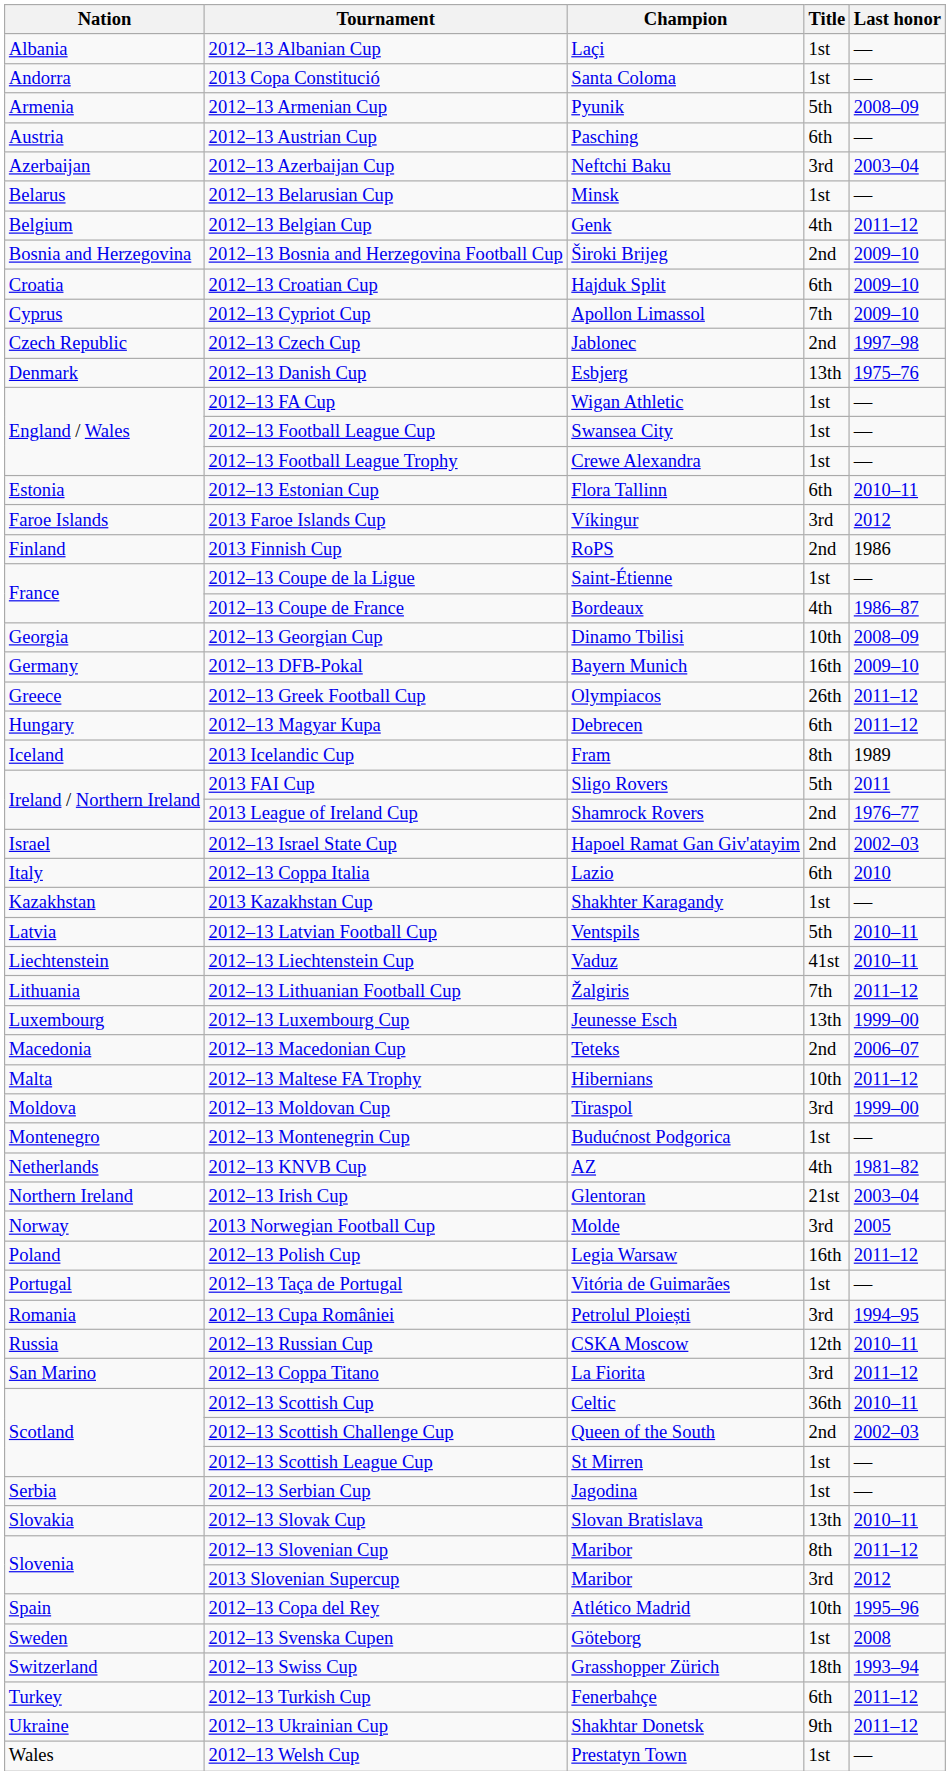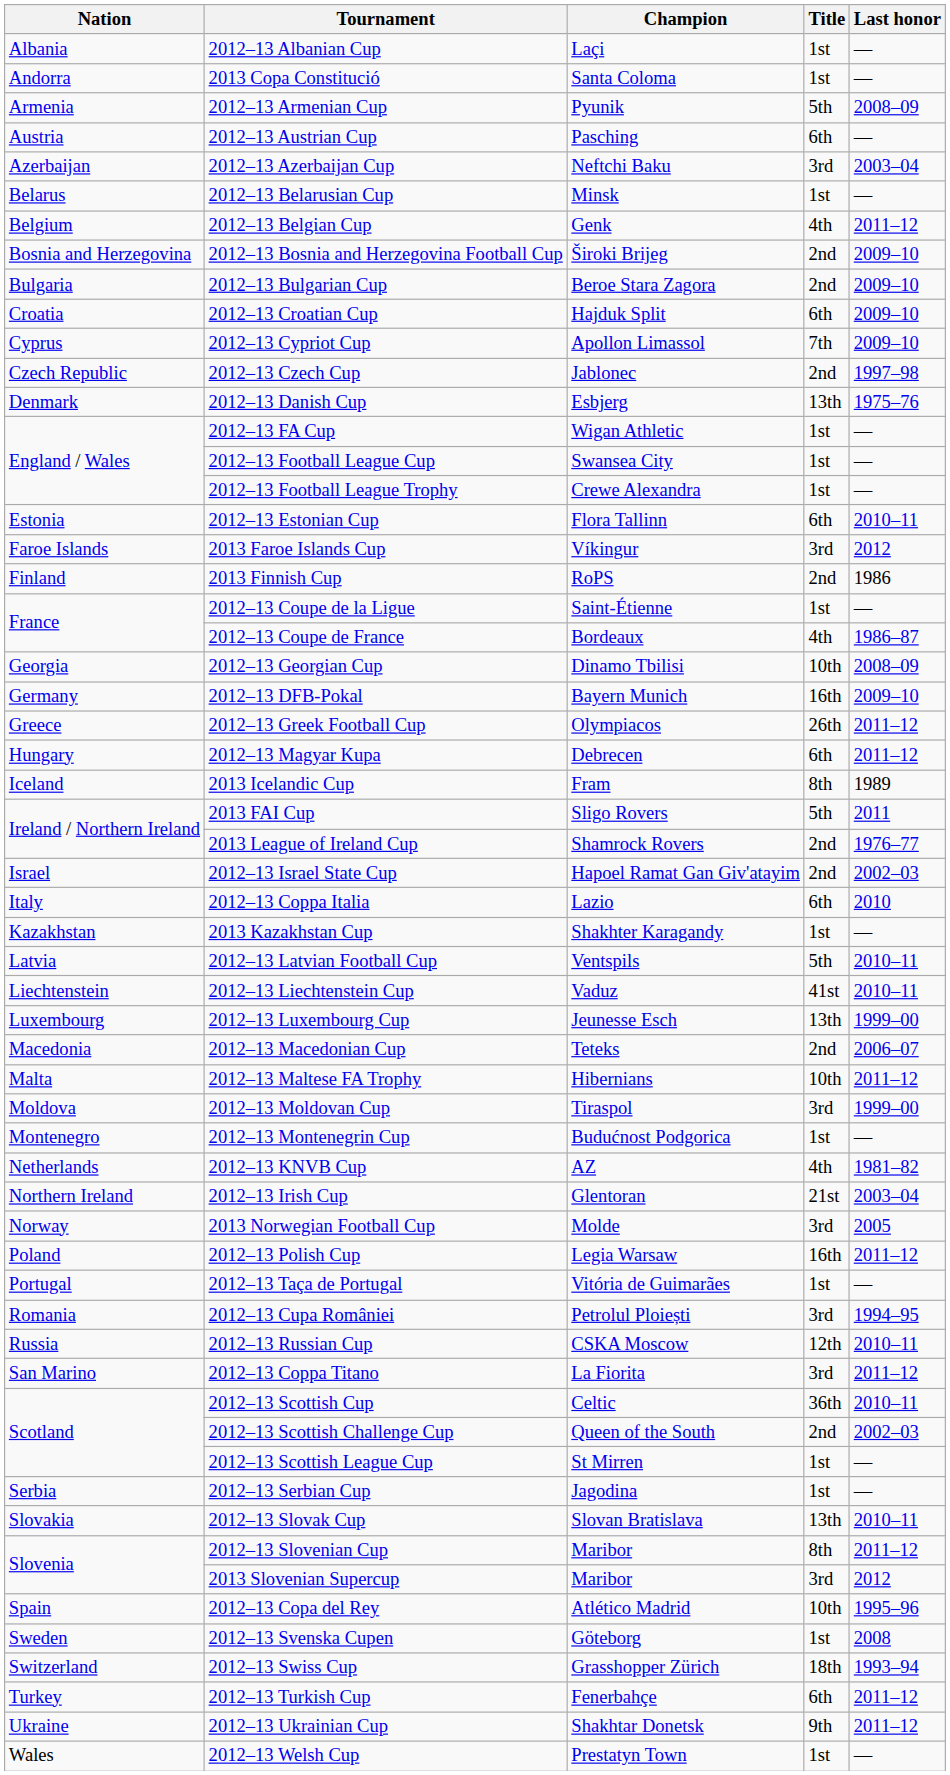+ row: Bulgaria | 2012–13 Bulgarian Cup | Beroe Stara Zagora | 2nd | 2009–10
- row: Lithuania | 2012–13 Lithuanian Football Cup | Žalgiris | 7th | 2011–12
